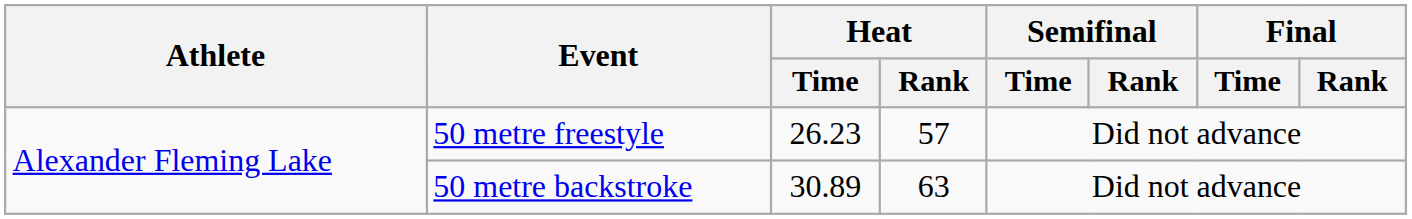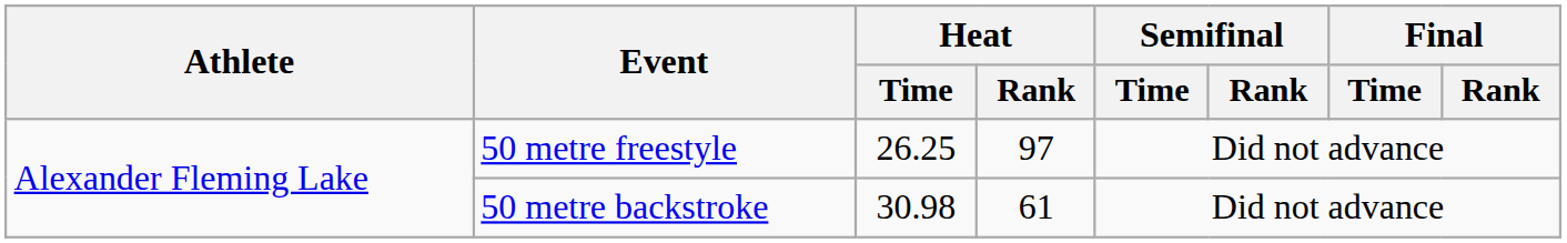50 metre freestyle | Heat / Time: 26.23 -> 26.25
50 metre freestyle | Heat / Rank: 57 -> 97
50 metre backstroke | Heat / Time: 30.89 -> 30.98
50 metre backstroke | Heat / Rank: 63 -> 61
